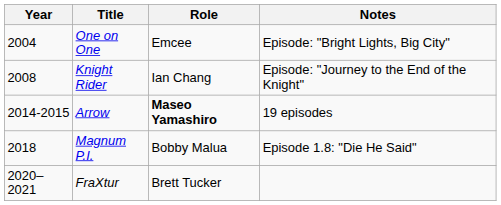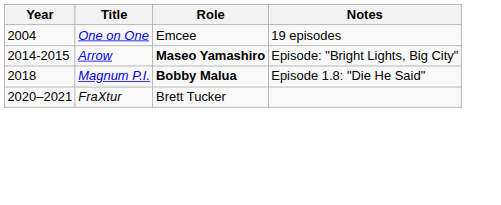One on One | Notes: Episode: "Bright Lights, Big City" -> 19 episodes
- row: 2008 | Knight Rider | Ian Chang | Episode: "Journey to the End of the Knight"
Arrow | Notes: 19 episodes -> Episode: "Bright Lights, Big City"
Magnum P.I. | Role: normal -> bold
